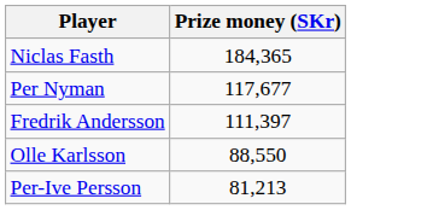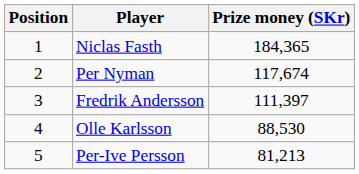+ column: Position | 1 | 2 | 3 | 4 | 5
Per Nyman | Prize money (SKr): 117,677 -> 117,674
Olle Karlsson | Prize money (SKr): 88,550 -> 88,530
